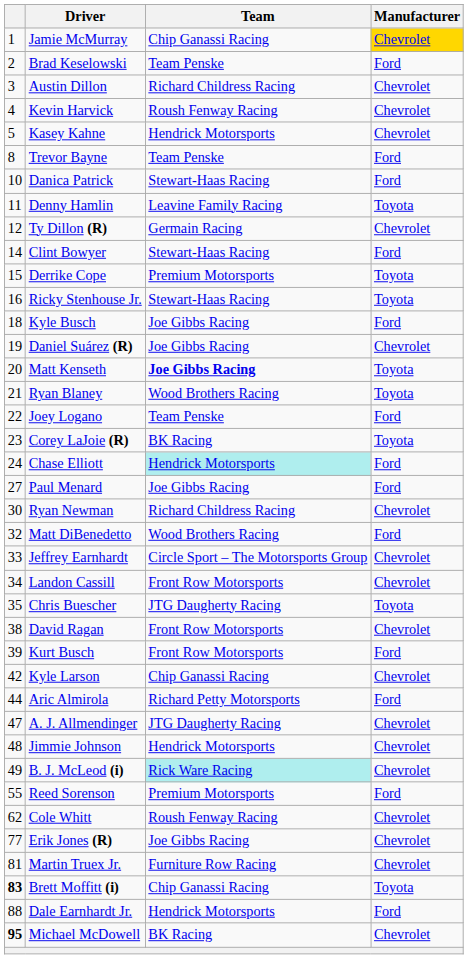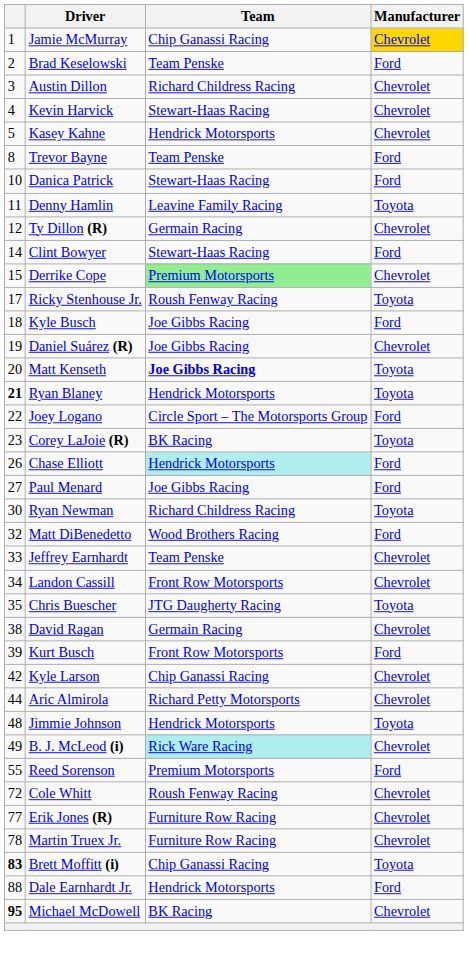Kevin Harvick | Team: Roush Fenway Racing -> Stewart-Haas Racing
Derrike Cope | Team: no background -> lightgreen background
Derrike Cope | Manufacturer: Toyota -> Chevrolet
Ricky Stenhouse Jr. | column 1: 16 -> 17
Ricky Stenhouse Jr. | Team: Stewart-Haas Racing -> Roush Fenway Racing
Ryan Blaney | column 1: normal -> bold
Ryan Blaney | Team: Wood Brothers Racing -> Hendrick Motorsports
Joey Logano | Team: Team Penske -> Circle Sport – The Motorsports Group
Chase Elliott | column 1: 24 -> 26
Ryan Newman | Manufacturer: Chevrolet -> Toyota
Jeffrey Earnhardt | Team: Circle Sport – The Motorsports Group -> Team Penske
David Ragan | Team: Front Row Motorsports -> Germain Racing
Aric Almirola | Manufacturer: Ford -> Chevrolet
- row: 47 | A. J. Allmendinger | JTG Daugherty Racing | Chevrolet
Jimmie Johnson | Manufacturer: Chevrolet -> Toyota
Cole Whitt | column 1: 62 -> 72
Erik Jones (R) | Team: Joe Gibbs Racing -> Furniture Row Racing
Martin Truex Jr. | column 1: 81 -> 78
